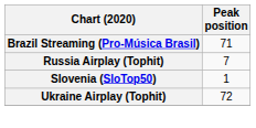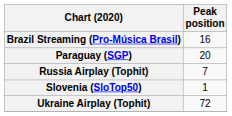Brazil Streaming (Pro-Música Brasil) | Peak position: 71 -> 16
+ row: Paraguay (SGP) | 20
